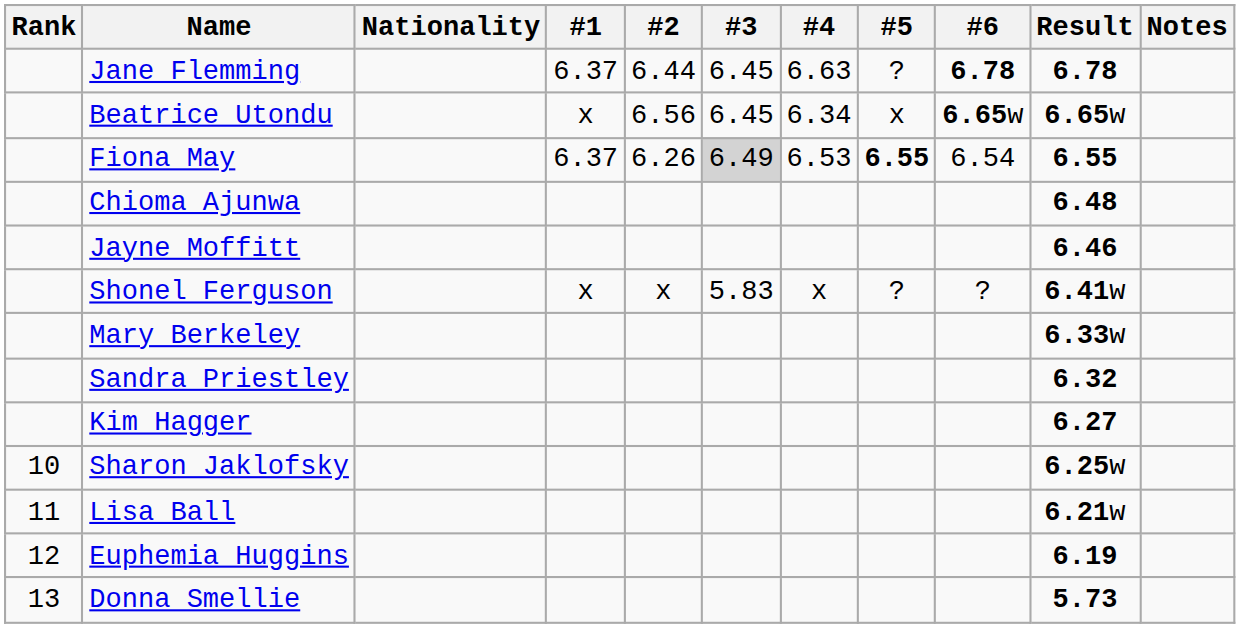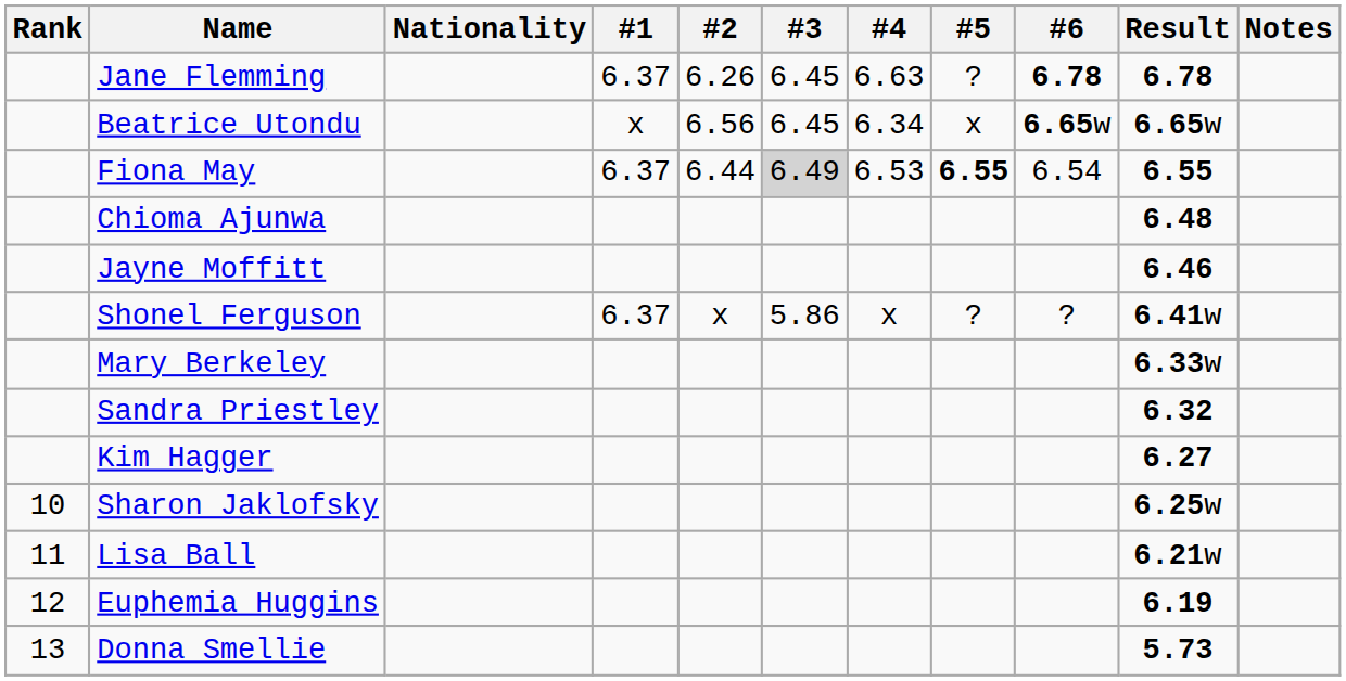Jane Flemming | #2: 6.44 -> 6.26
Fiona May | #2: 6.26 -> 6.44
Shonel Ferguson | #1: x -> 6.37
Shonel Ferguson | #3: 5.83 -> 5.86
